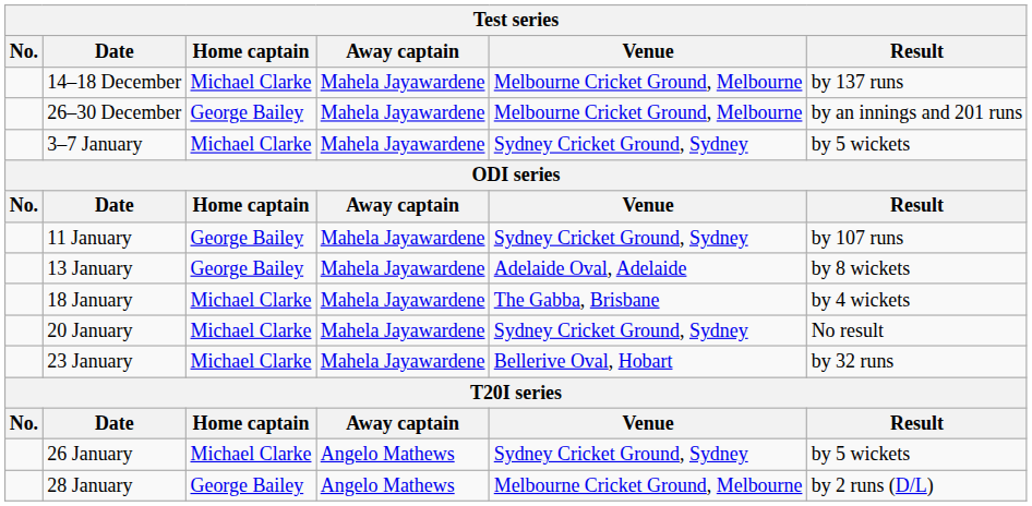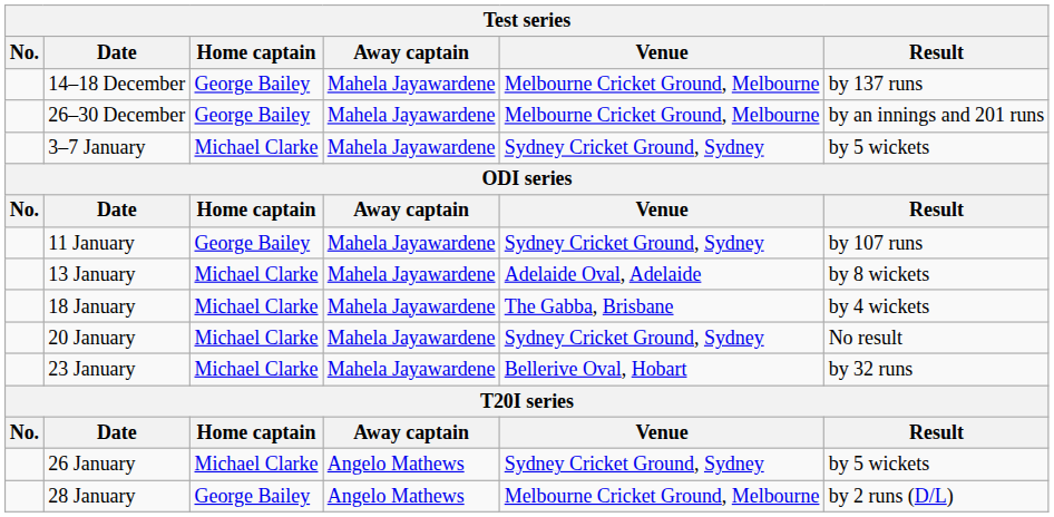14–18 December | Home captain: Michael Clarke -> George Bailey
13 January | Home captain: George Bailey -> Michael Clarke
